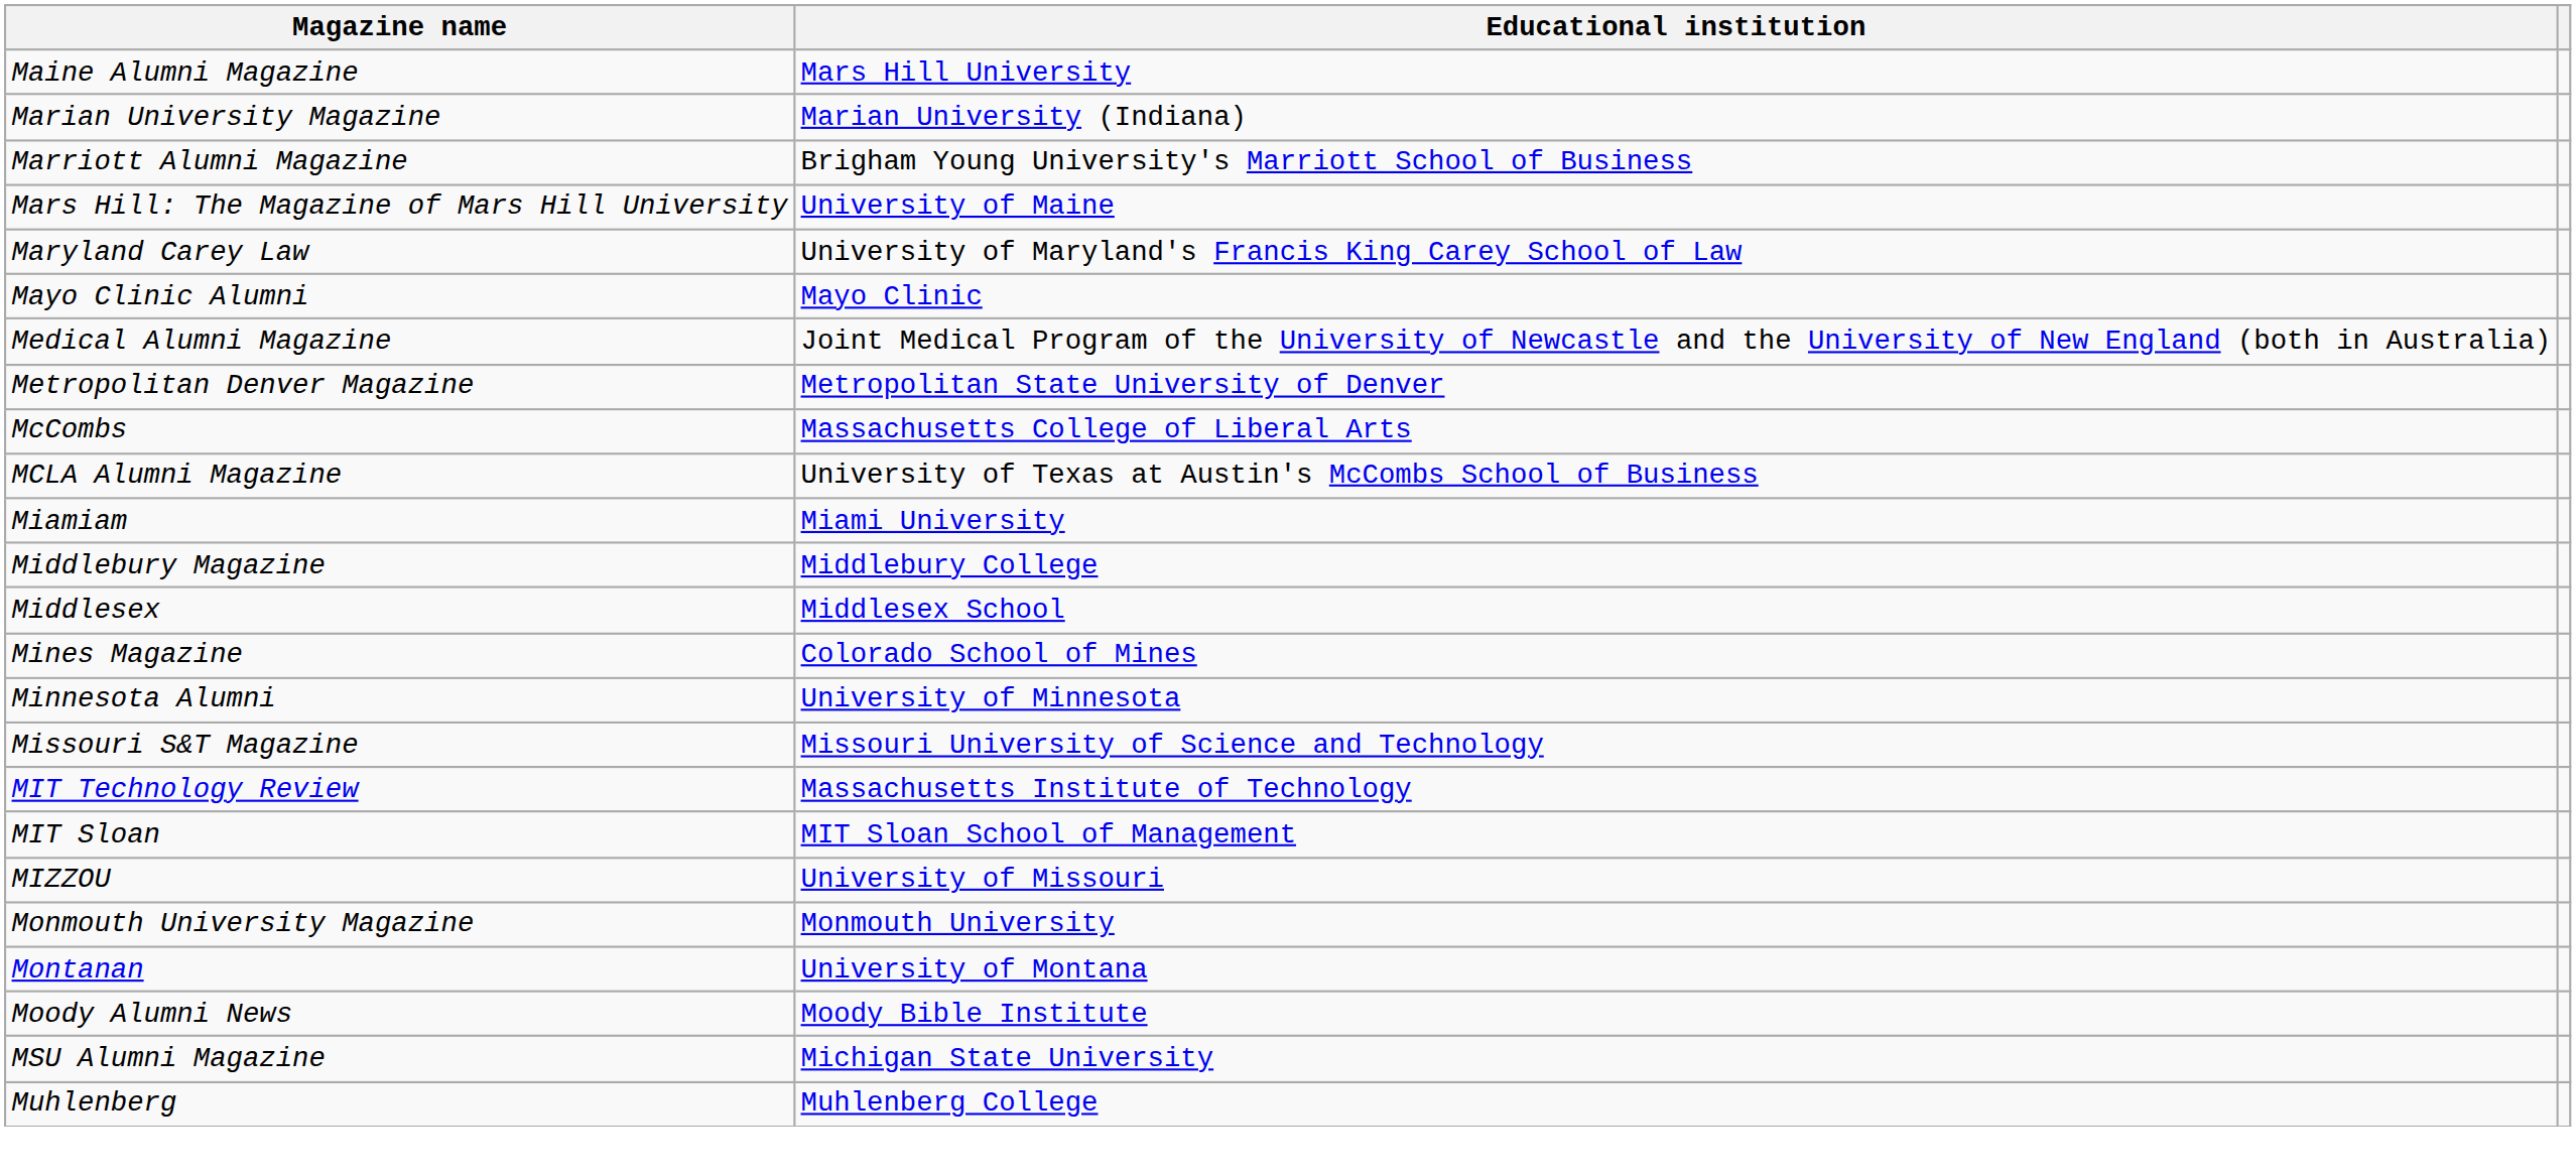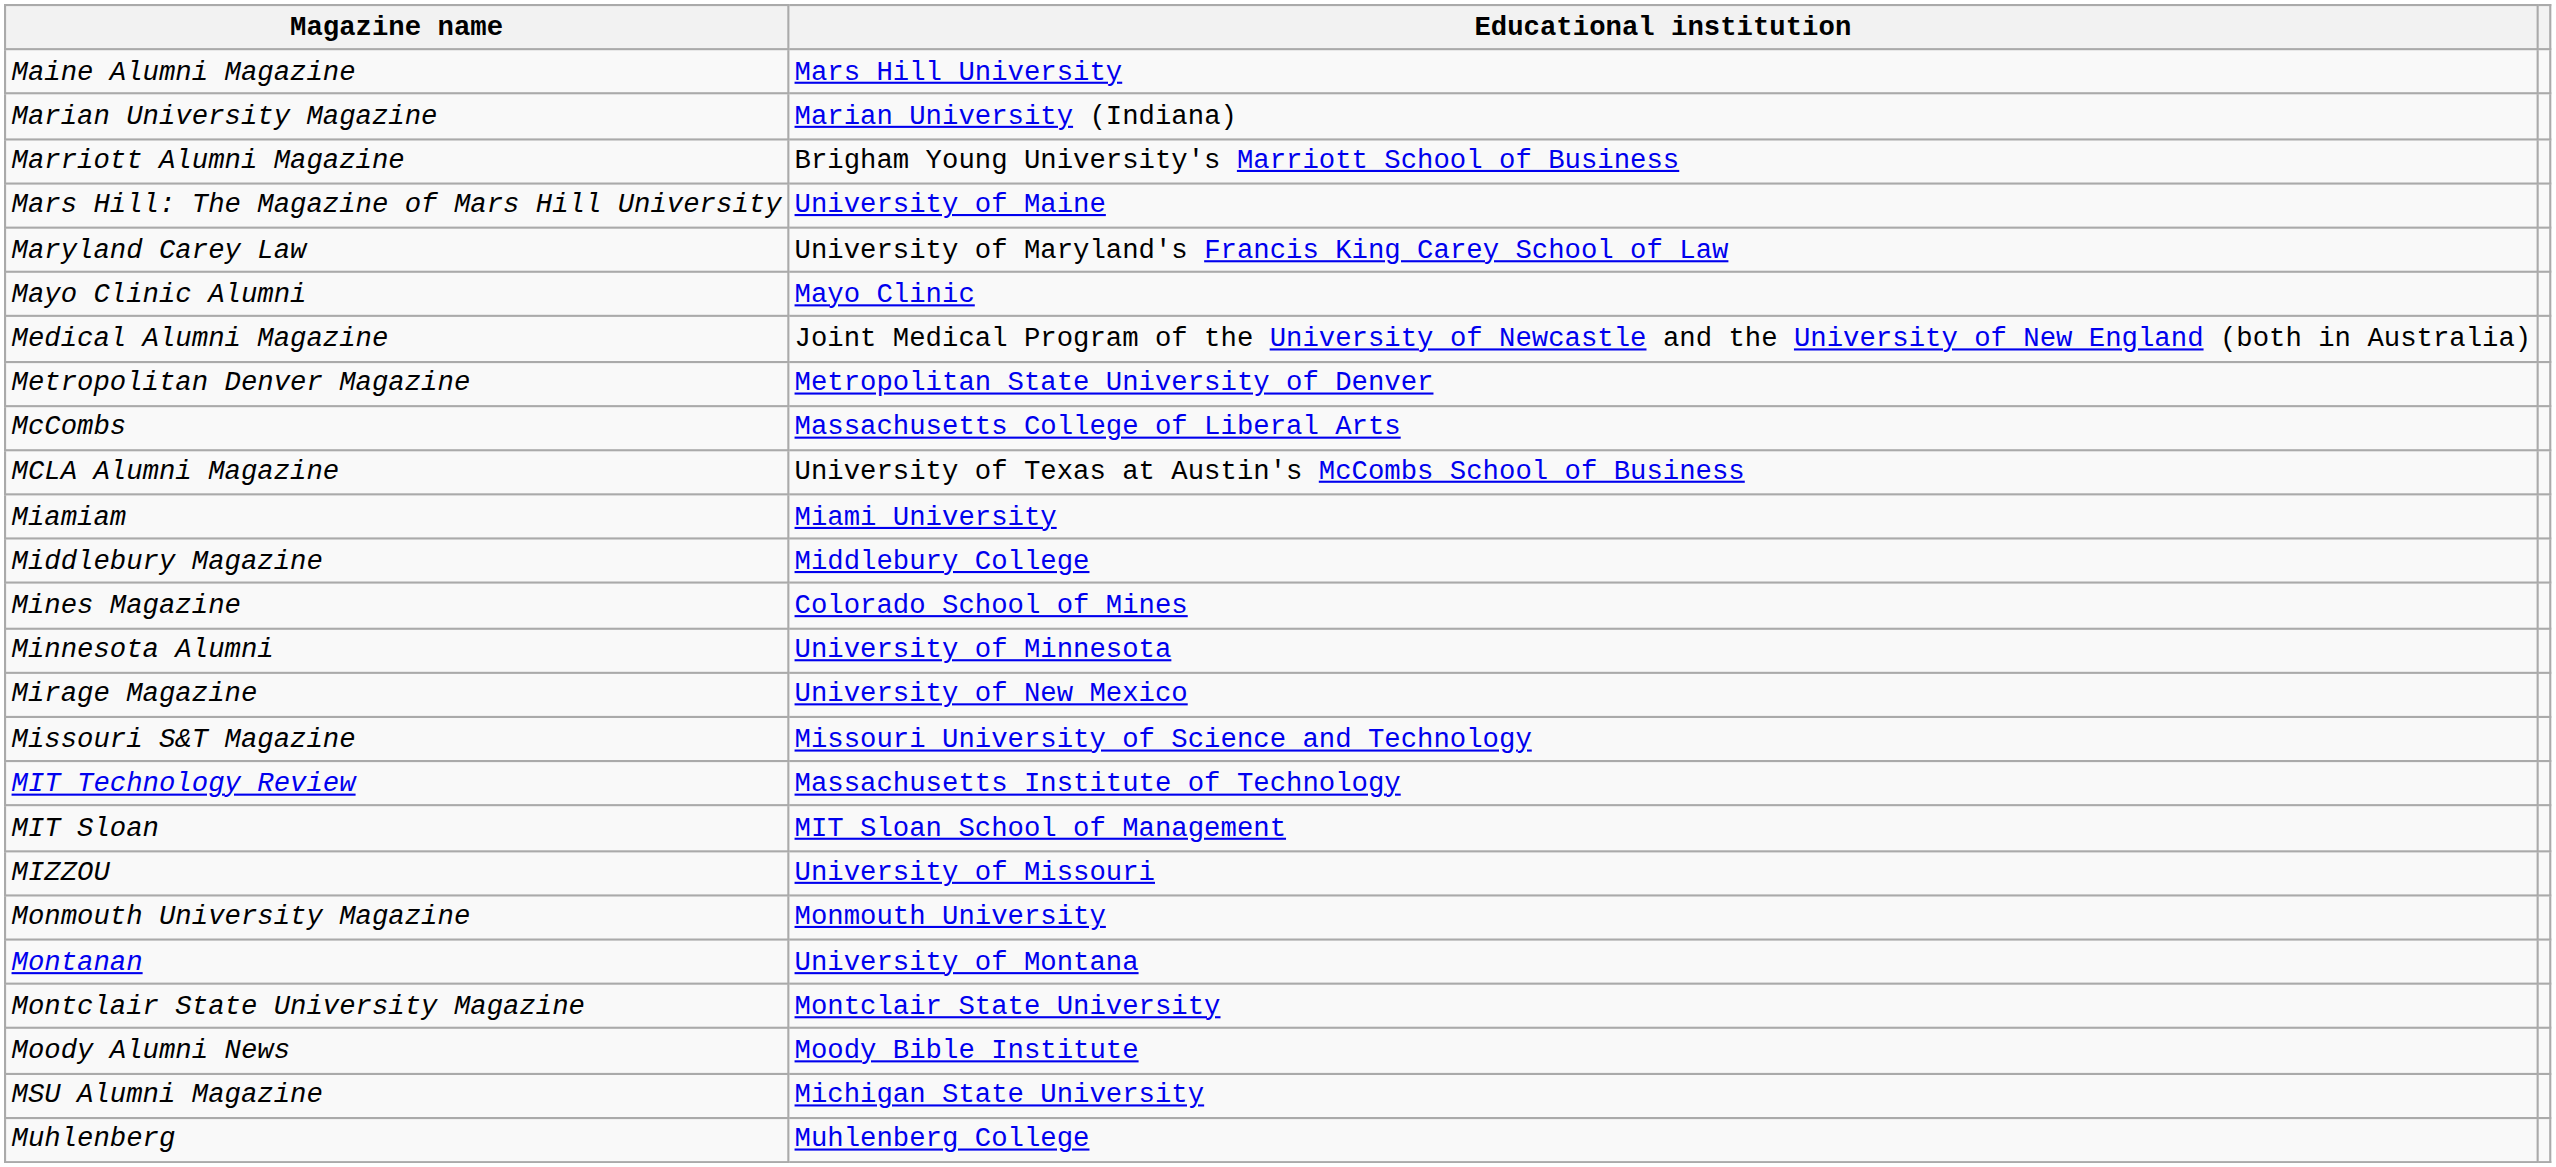- row: Middlesex | Middlesex School
+ row: Mirage Magazine | University of New Mexico
+ row: Montclair State University Magazine | Montclair State University
